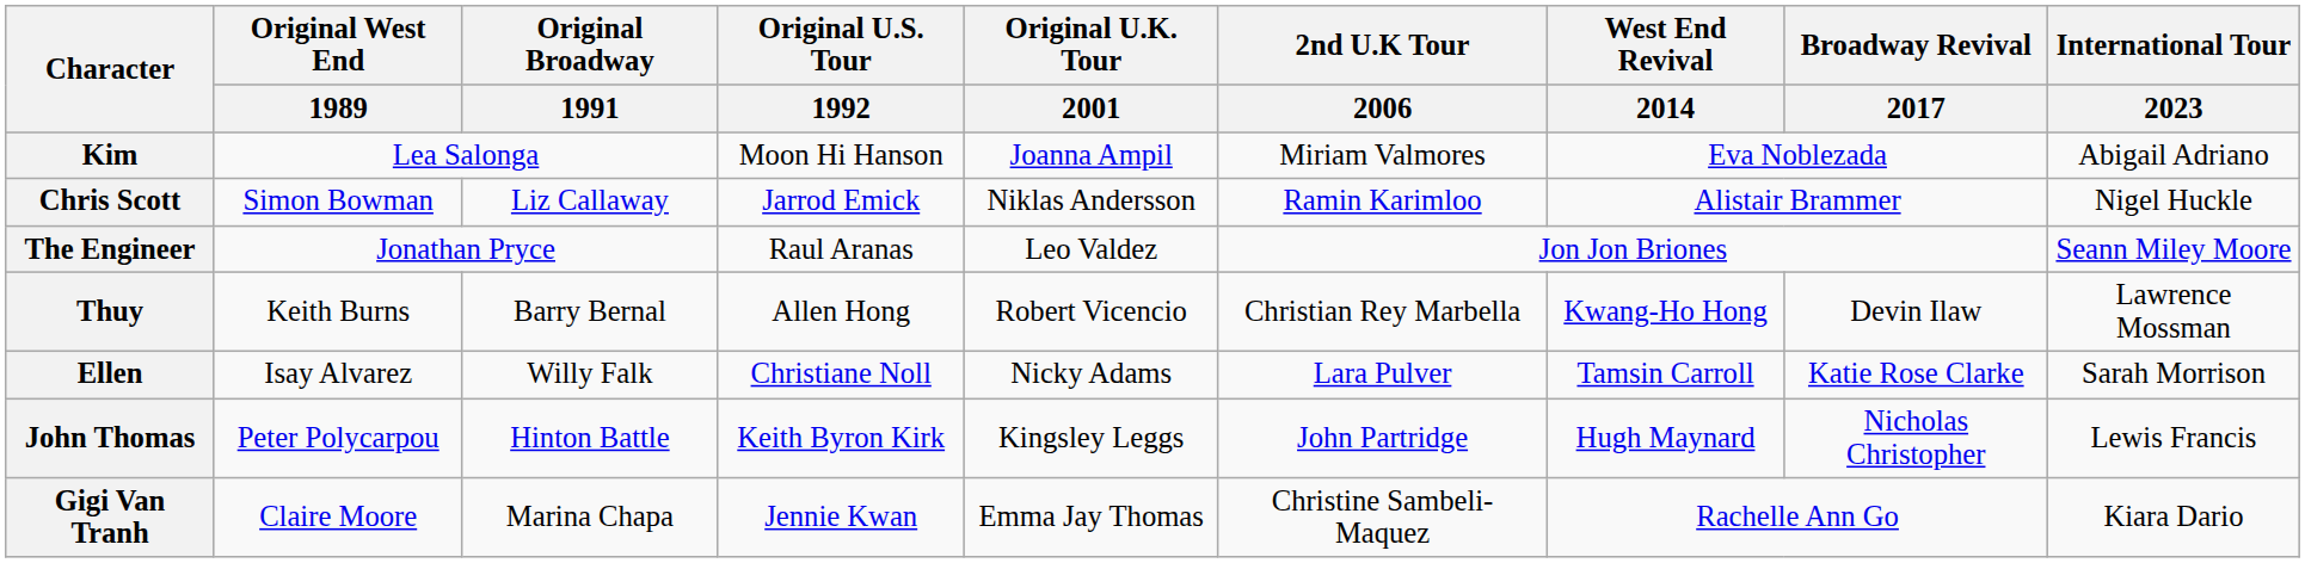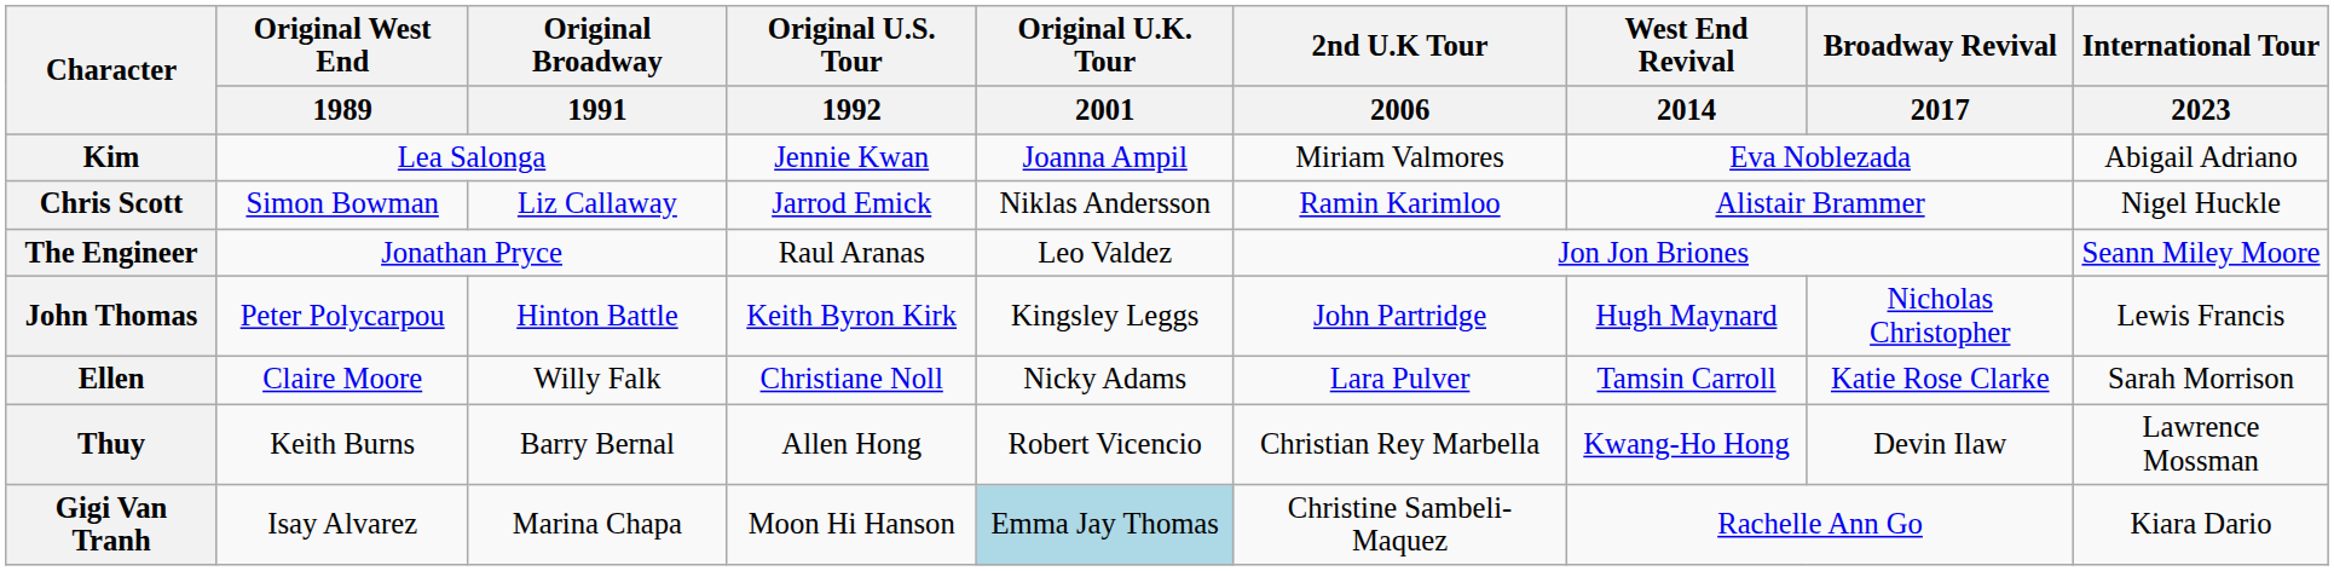Kim | Original U.S. Tour / 1992: Moon Hi Hanson -> Jennie Kwan
rows swapped: John Thomas <-> Thuy
Ellen | Original West End / 1989: Isay Alvarez -> Claire Moore
Gigi Van Tranh | Original West End / 1989: Claire Moore -> Isay Alvarez
Gigi Van Tranh | Original U.S. Tour / 1992: Jennie Kwan -> Moon Hi Hanson
Gigi Van Tranh | Original U.K. Tour / 2001: no background -> lightblue background
